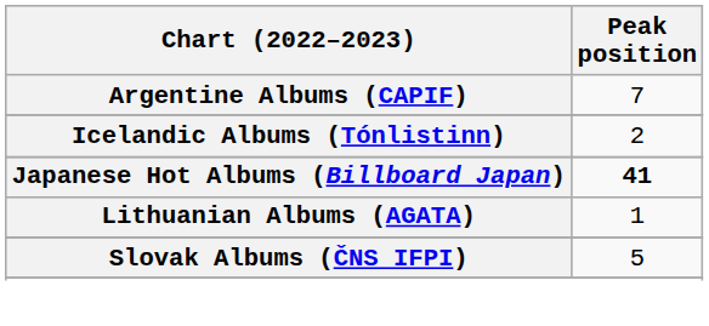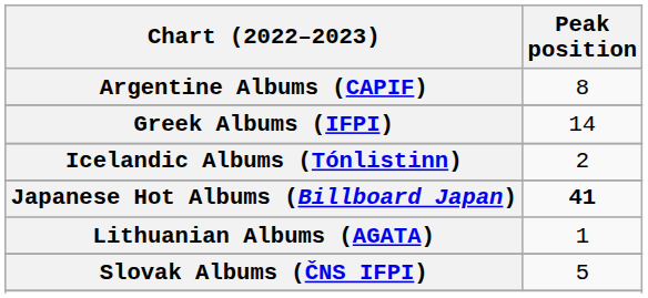Argentine Albums (CAPIF) | Peak position: 7 -> 8
+ row: Greek Albums (IFPI) | 14
